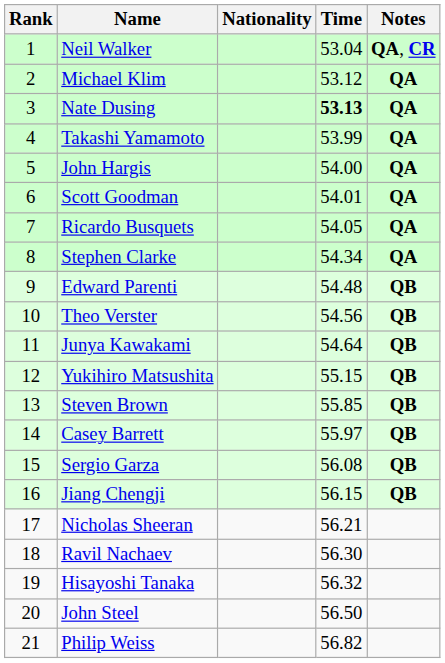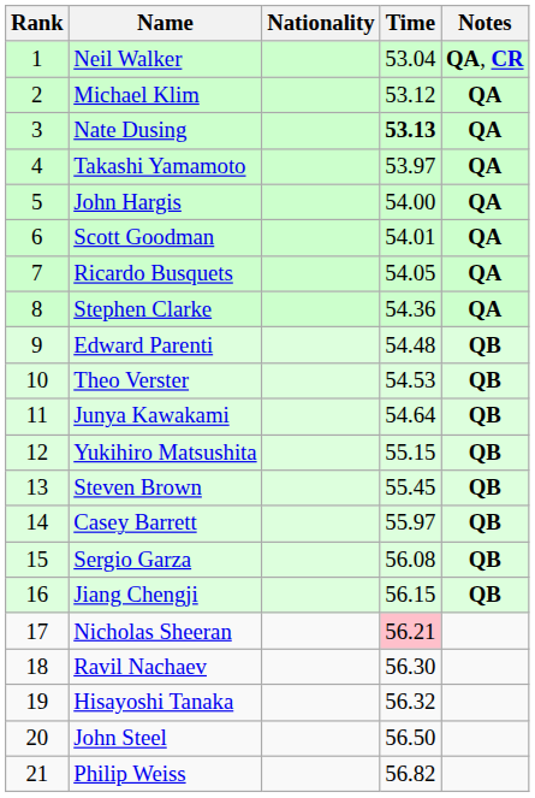Takashi Yamamoto | Time: 53.99 -> 53.97
Stephen Clarke | Time: 54.34 -> 54.36
Theo Verster | Time: 54.56 -> 54.53
Steven Brown | Time: 55.85 -> 55.45
Nicholas Sheeran | Time: no background -> pink background
